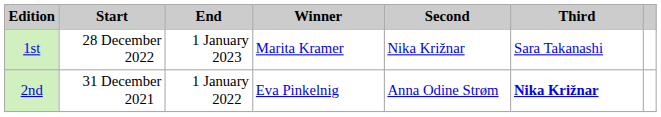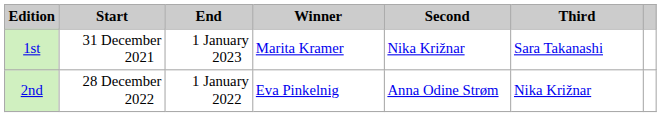1st | Start: 28 December 2022 -> 31 December 2021
2nd | Start: 31 December 2021 -> 28 December 2022
2nd | Third: bold -> normal
